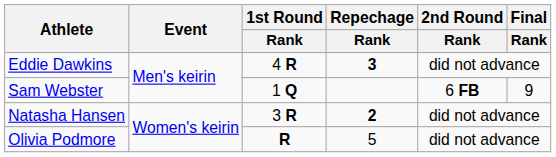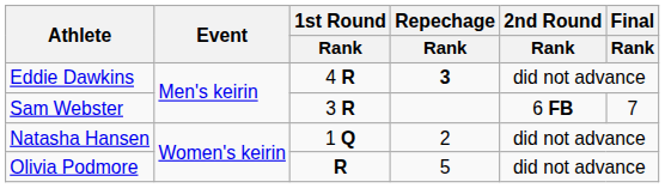Sam Webster | 1st Round / Rank: 1 Q -> 3 R
Sam Webster | Final / Rank: 9 -> 7
Natasha Hansen | 1st Round / Rank: 3 R -> 1 Q
Natasha Hansen | Repechage / Rank: bold -> normal
